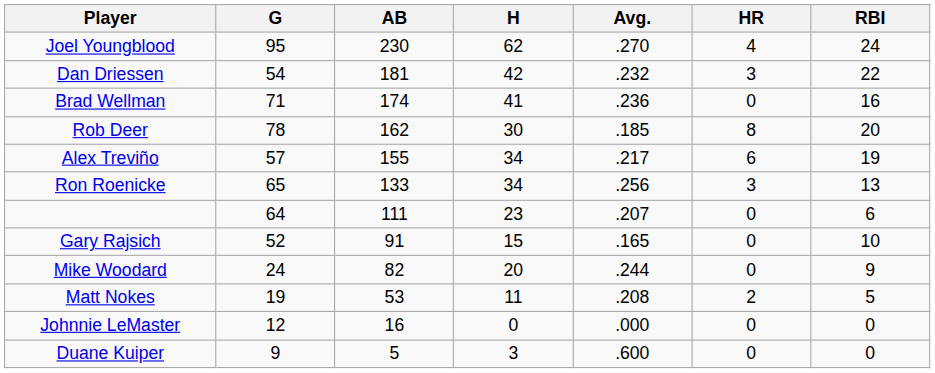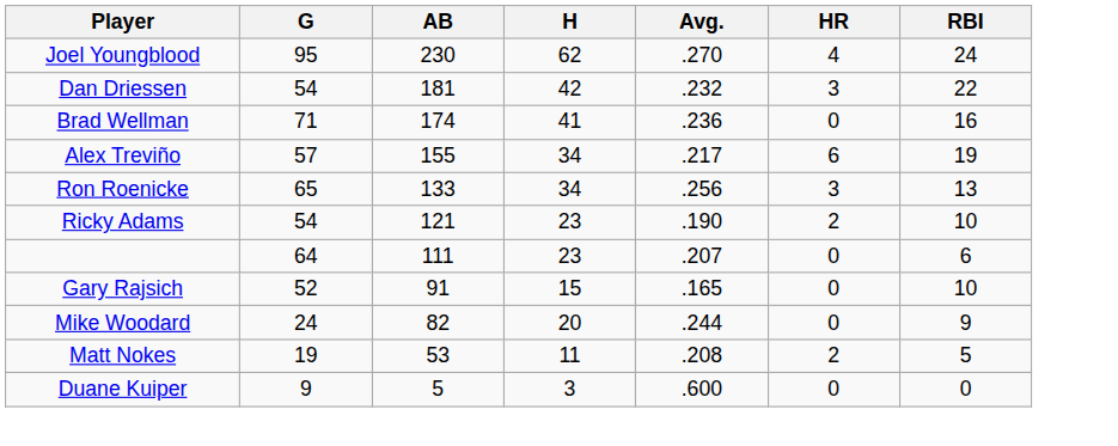- row: Rob Deer | 78 | 162 | 30 | .185 | 8 | 20
+ row: Ricky Adams | 54 | 121 | 23 | .190 | 2 | 10
- row: Johnnie LeMaster | 12 | 16 | 0 | .000 | 0 | 0
